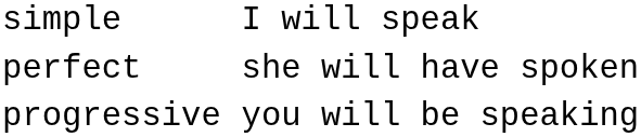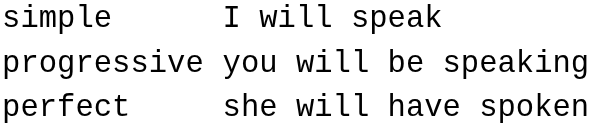rows swapped: progressive <-> perfect
